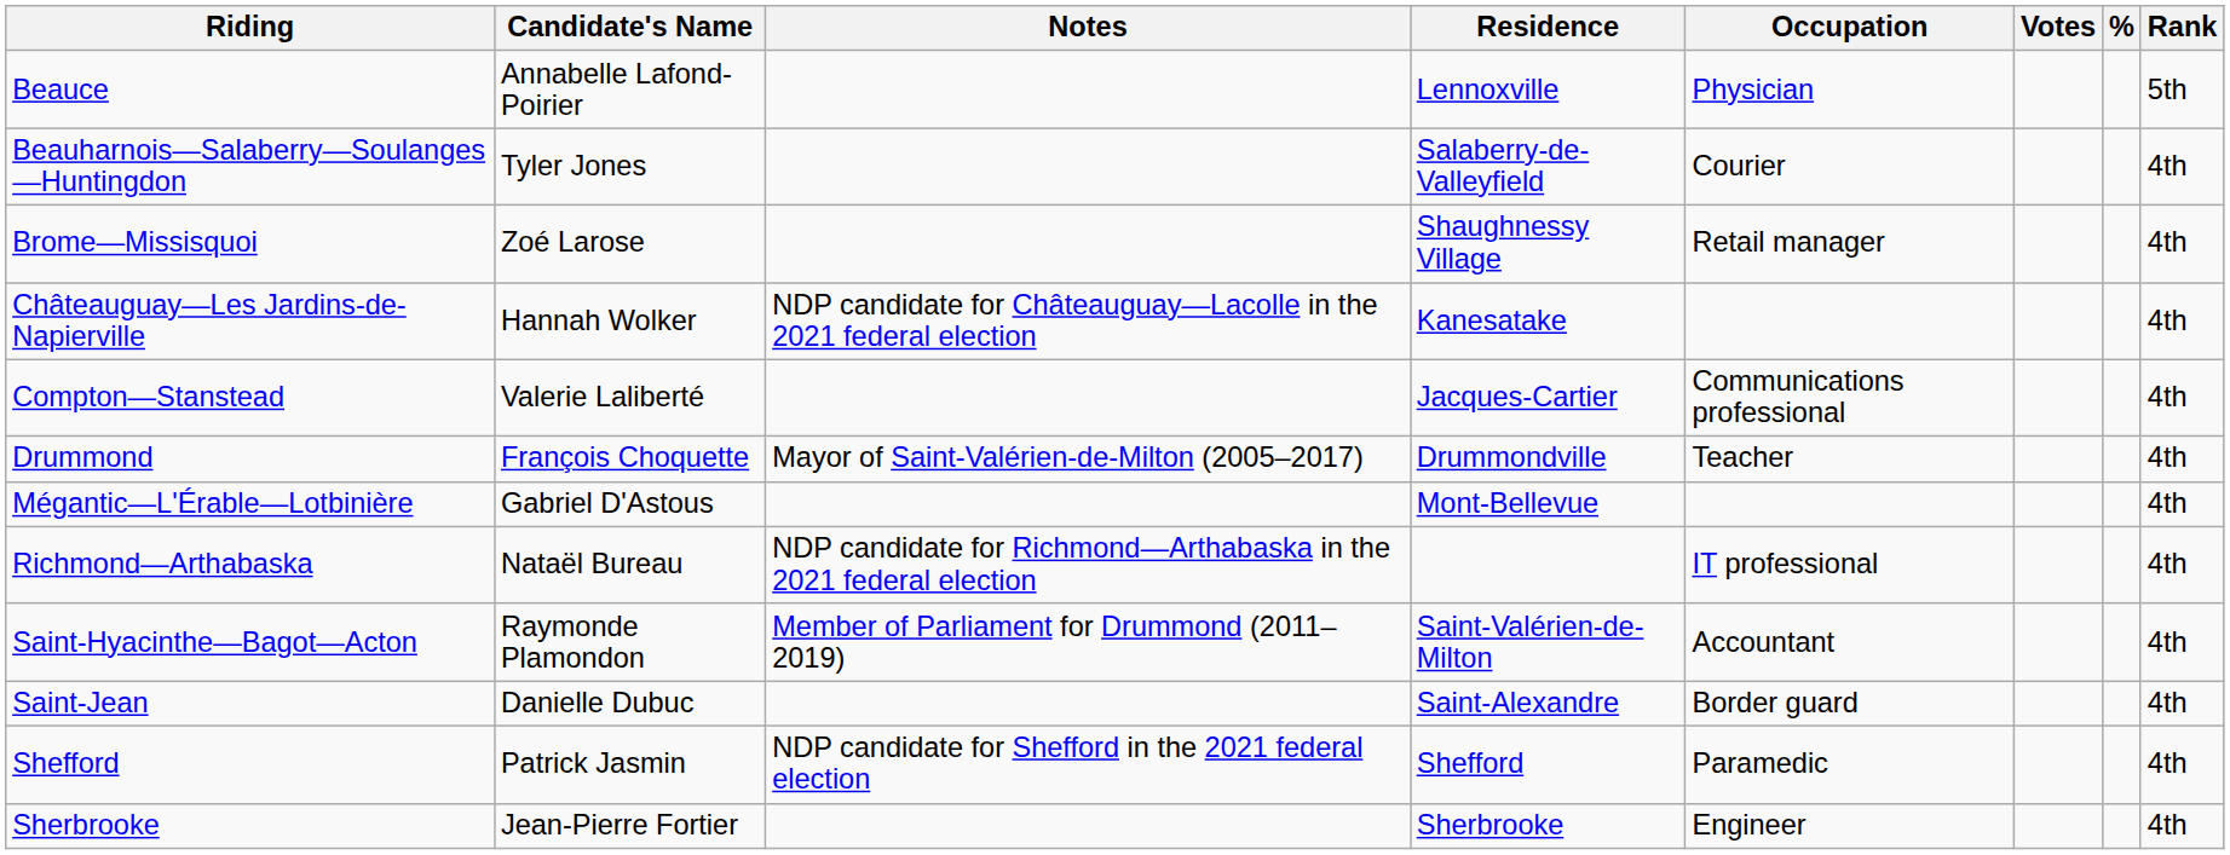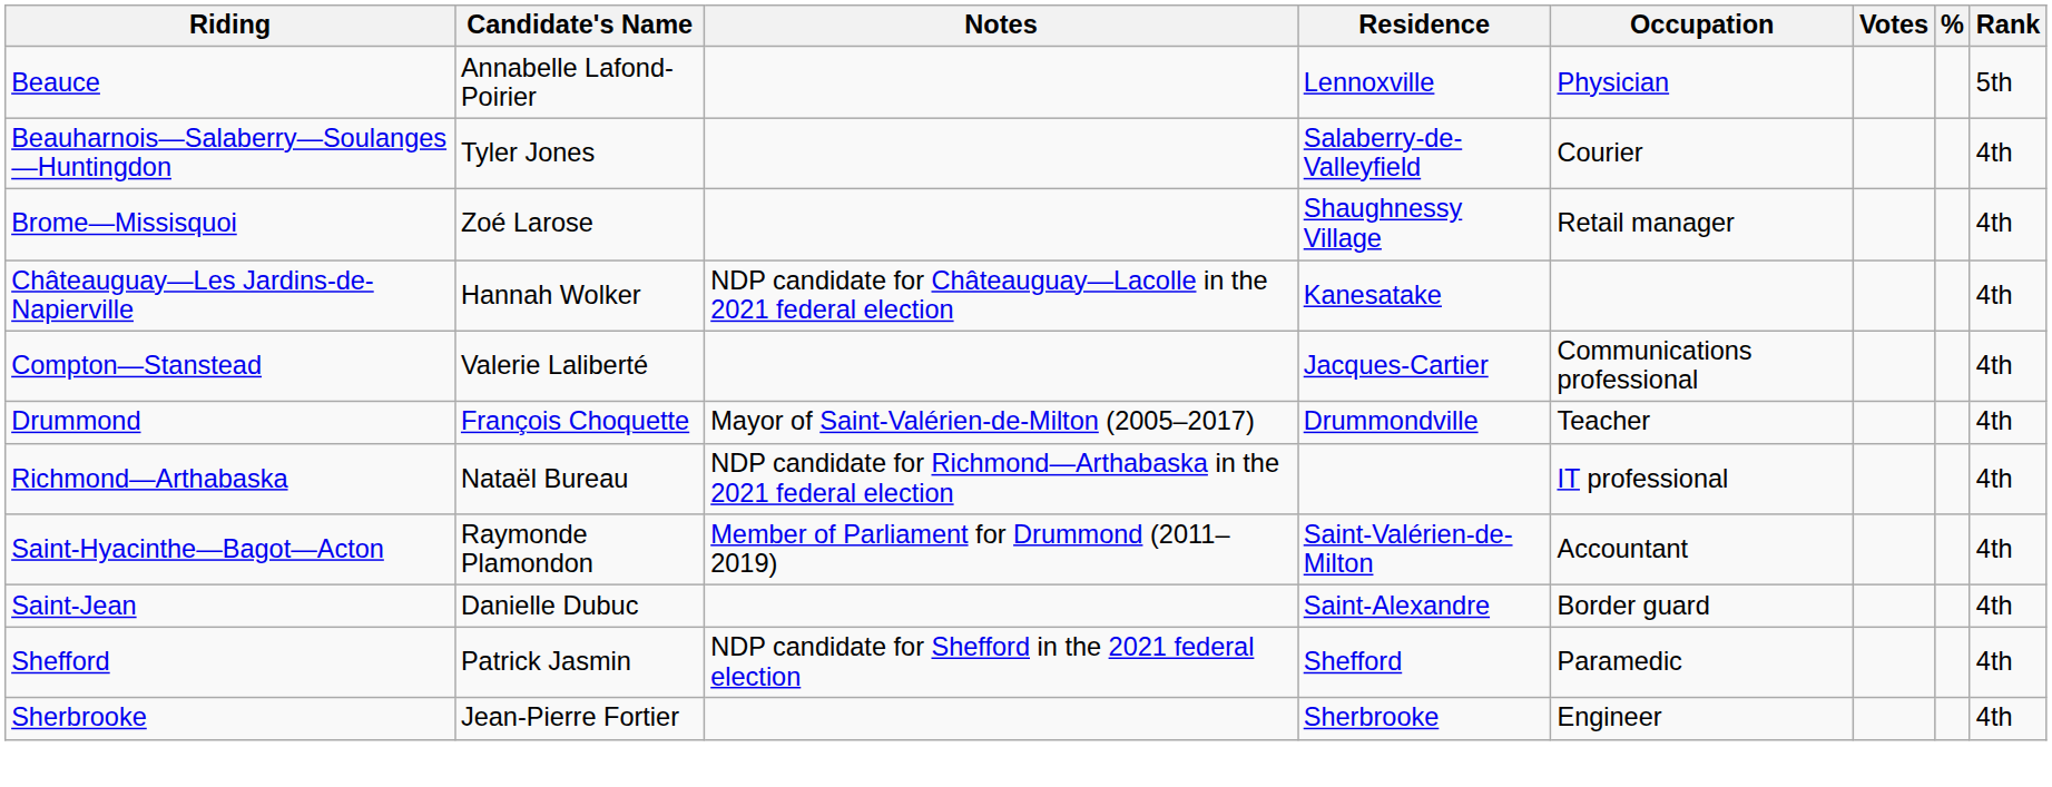- row: Mégantic—L'Érable—Lotbinière | Gabriel D'Astous | Mont-Bellevue | 4th
